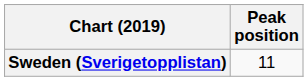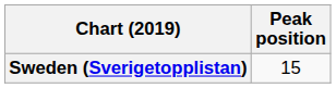Sweden (Sverigetopplistan) | Peak position: 11 -> 15
